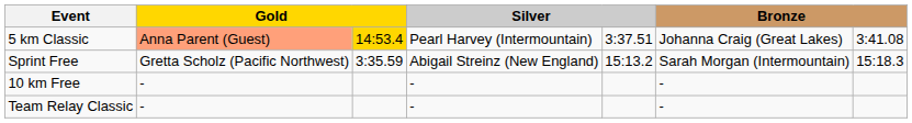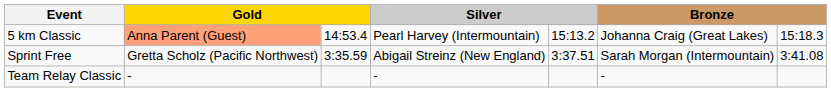5 km Classic | column 3: gold background -> no background
5 km Classic | column 5: 3:37.51 -> 15:13.2
5 km Classic | column 7: 3:41.08 -> 15:18.3
Sprint Free | column 5: 15:13.2 -> 3:37.51
Sprint Free | column 7: 15:18.3 -> 3:41.08
- row: 10 km Free | - | - | -
